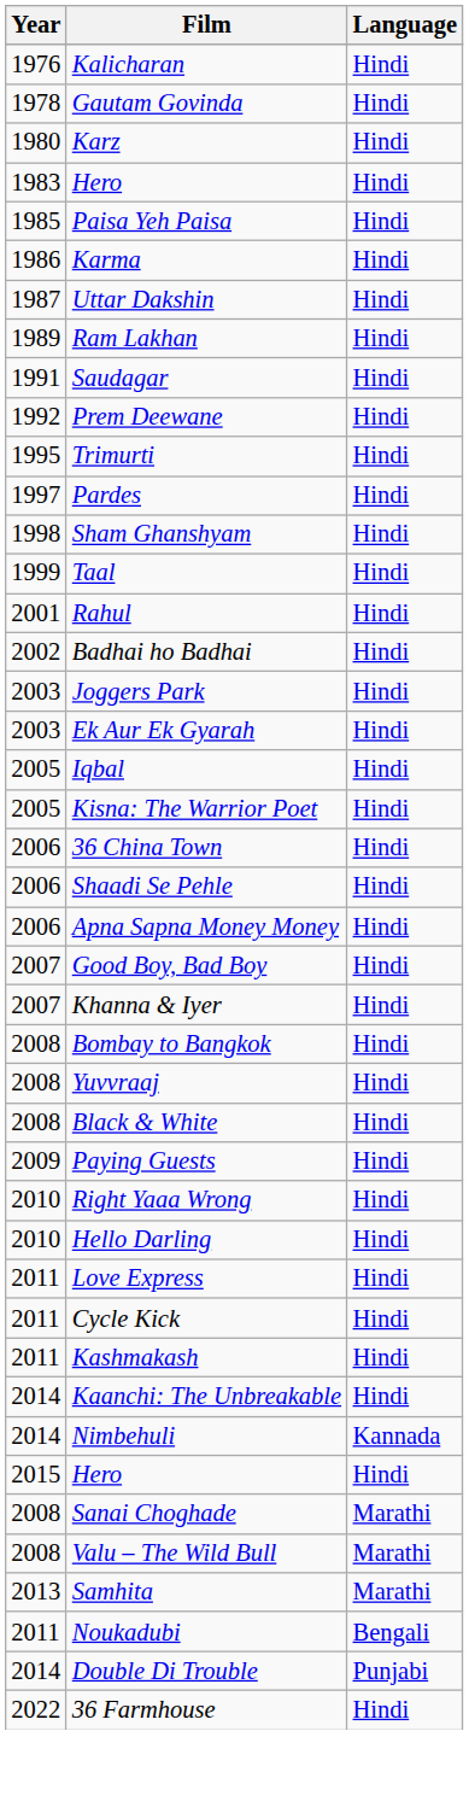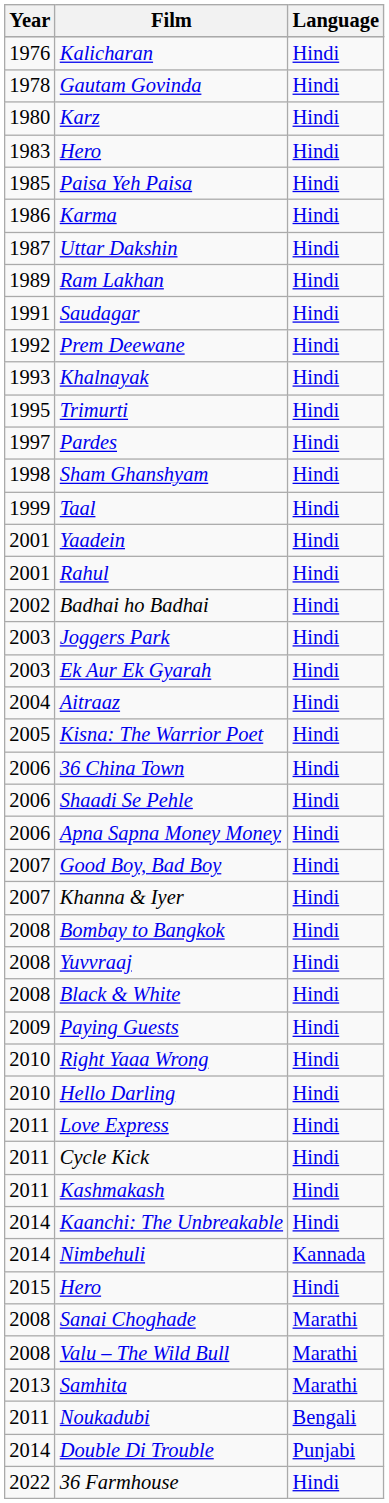+ row: 1993 | Khalnayak | Hindi
+ row: 2001 | Yaadein | Hindi
+ row: 2004 | Aitraaz | Hindi
- row: 2005 | Iqbal | Hindi
